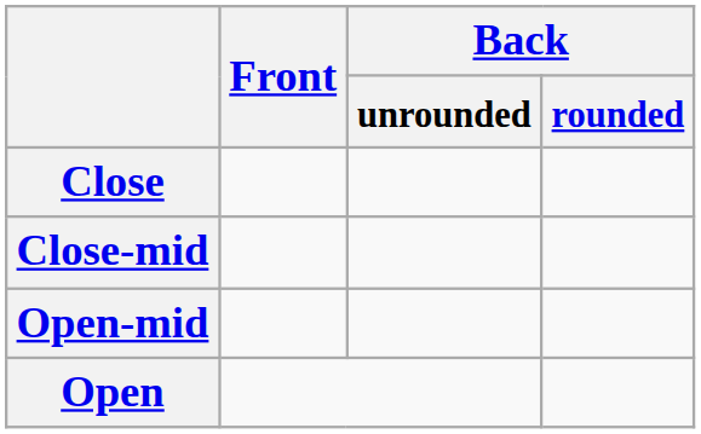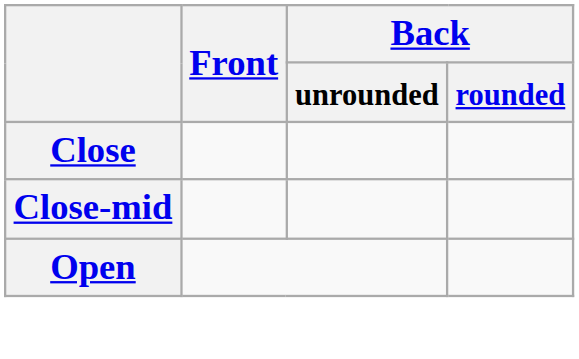- row: Open-mid
